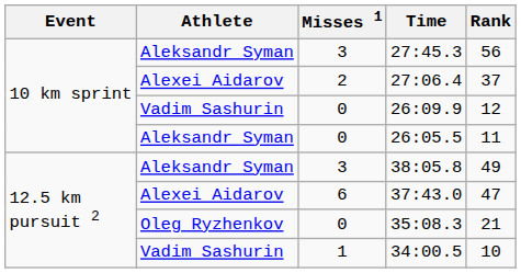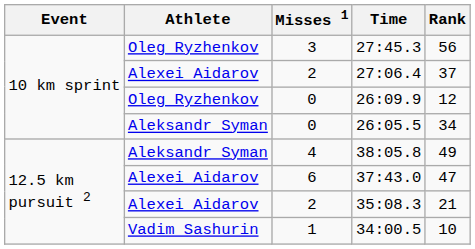27:45.3 | Athlete: Aleksandr Syman -> Oleg Ryzhenkov
26:09.9 | Athlete: Vadim Sashurin -> Oleg Ryzhenkov
26:05.5 | Rank: 11 -> 34
38:05.8 | Misses 1: 3 -> 4
35:08.3 | Athlete: Oleg Ryzhenkov -> Alexei Aidarov
35:08.3 | Misses 1: 0 -> 2
